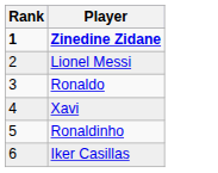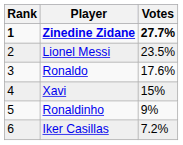+ column: Votes | 27.7% | 23.5% | 17.6% | 15% | 9% | 7.2%
